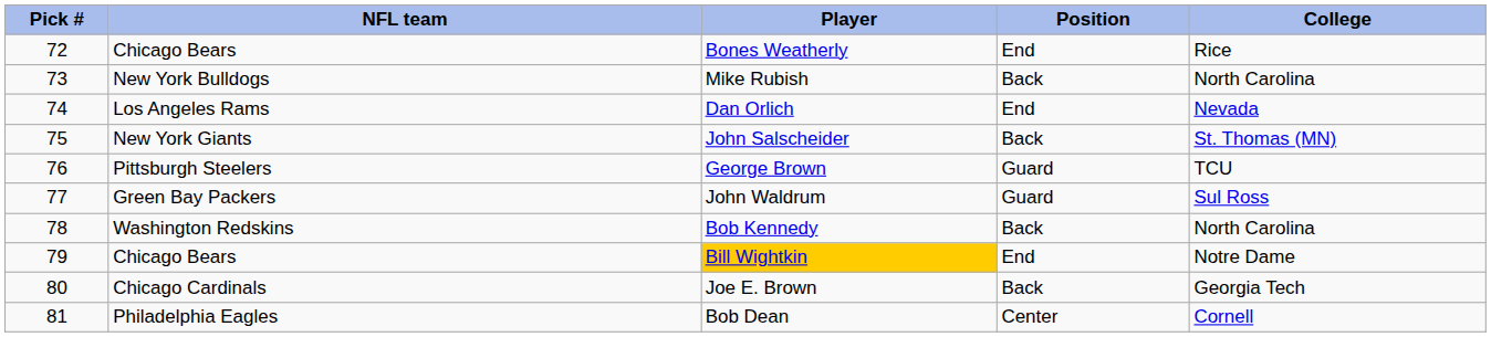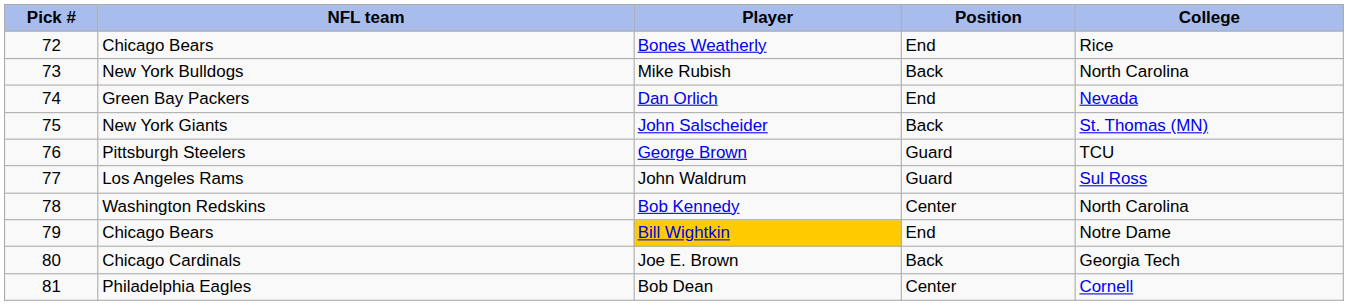Dan Orlich | NFL team: Los Angeles Rams -> Green Bay Packers
John Waldrum | NFL team: Green Bay Packers -> Los Angeles Rams
Bob Kennedy | Position: Back -> Center
